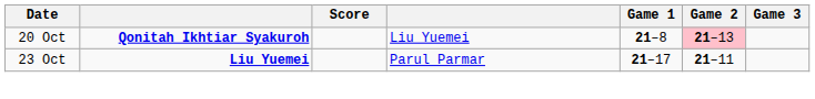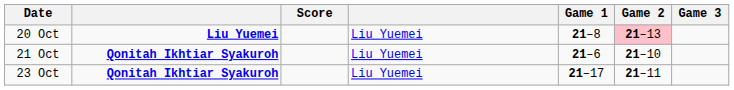20 Oct | column 2: Qonitah Ikhtiar Syakuroh -> Liu Yuemei
+ row: 21 Oct | Qonitah Ikhtiar Syakuroh | Liu Yuemei | 21–6 | 21–10
23 Oct | column 2: Liu Yuemei -> Qonitah Ikhtiar Syakuroh
23 Oct | column 4: Parul Parmar -> Liu Yuemei
